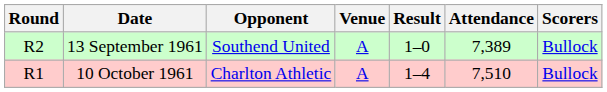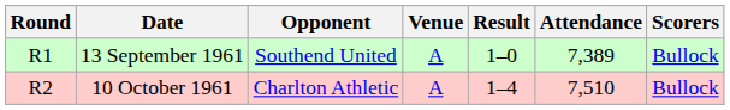13 September 1961 | Round: R2 -> R1
10 October 1961 | Round: R1 -> R2
